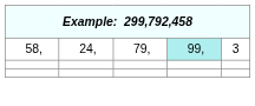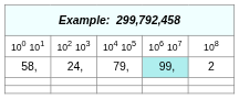+ row: 100 101 | 102 103 | 104 105 | 106 107 | 108
58, | column 5: 3 -> 2
